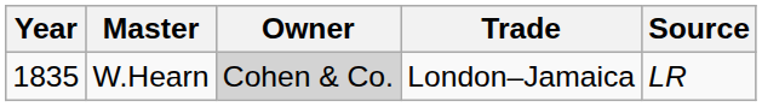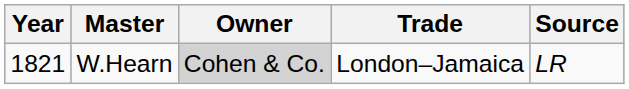W.Hearn | Year: 1835 -> 1821
